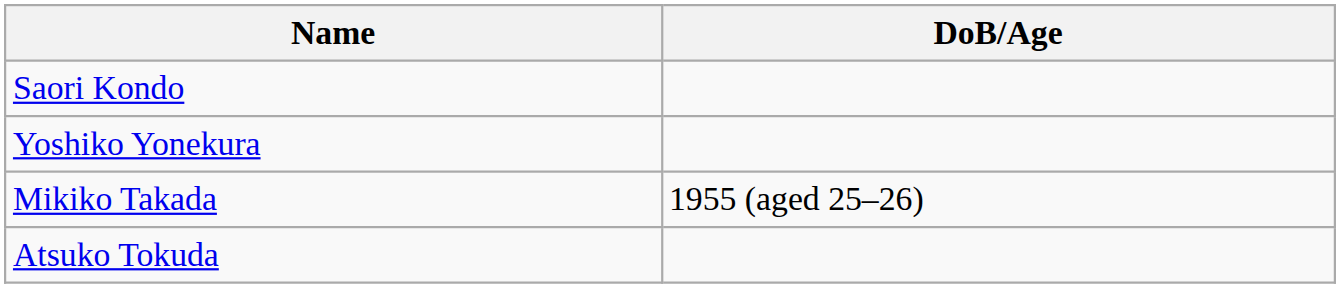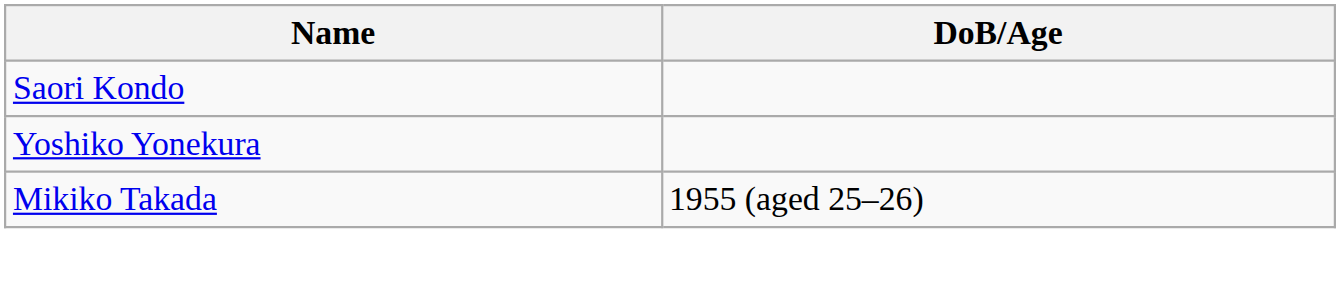- row: Atsuko Tokuda
